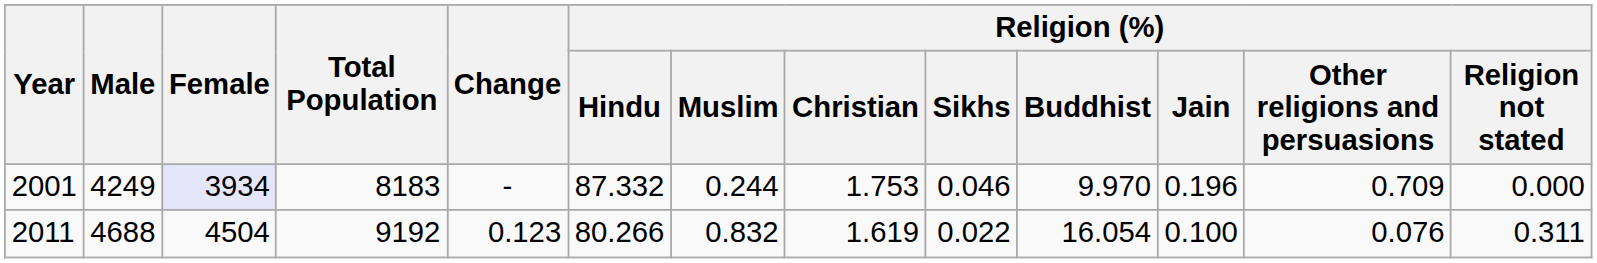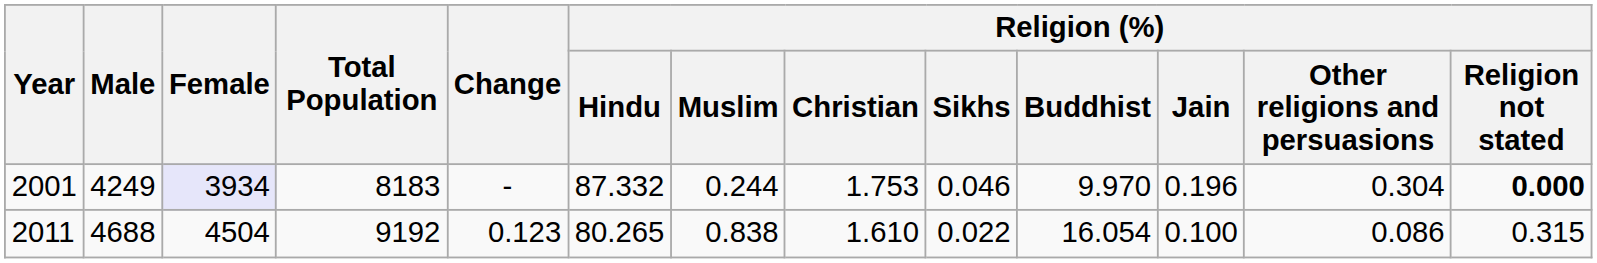2001 | Religion (%) / Other religions and persuasions: 0.709 -> 0.304
2001 | Religion (%) / Religion not stated: normal -> bold
2011 | Religion (%) / Hindu: 80.266 -> 80.265
2011 | Religion (%) / Muslim: 0.832 -> 0.838
2011 | Religion (%) / Christian: 1.619 -> 1.610
2011 | Religion (%) / Other religions and persuasions: 0.076 -> 0.086
2011 | Religion (%) / Religion not stated: 0.311 -> 0.315
